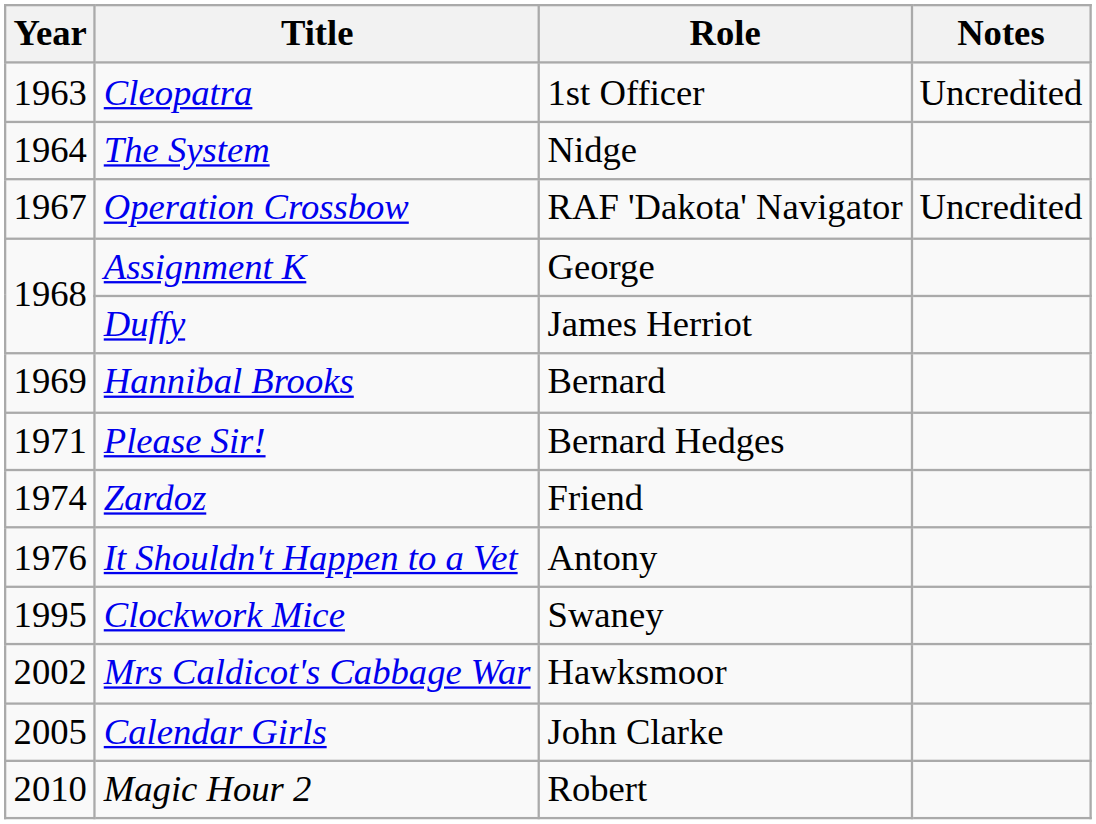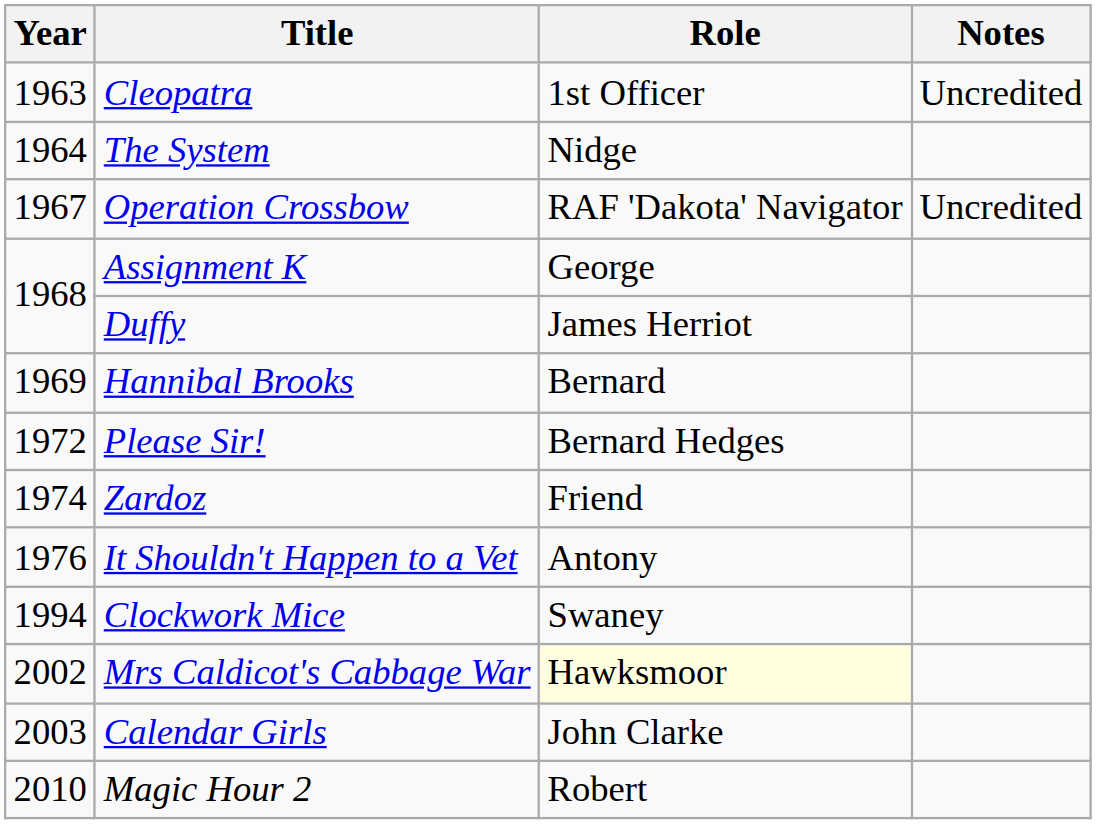Please Sir! | Year: 1971 -> 1972
Clockwork Mice | Year: 1995 -> 1994
Mrs Caldicot's Cabbage War | Role: no background -> lightyellow background
Calendar Girls | Year: 2005 -> 2003
